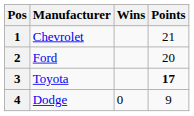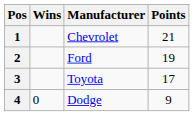columns swapped: Manufacturer <-> Wins
2 | Points: 20 -> 19
3 | Points: bold -> normal
